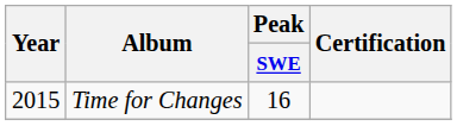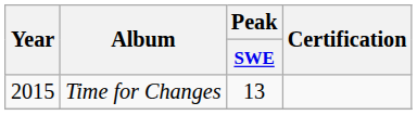Time for Changes | Peak / SWE: 16 -> 13
